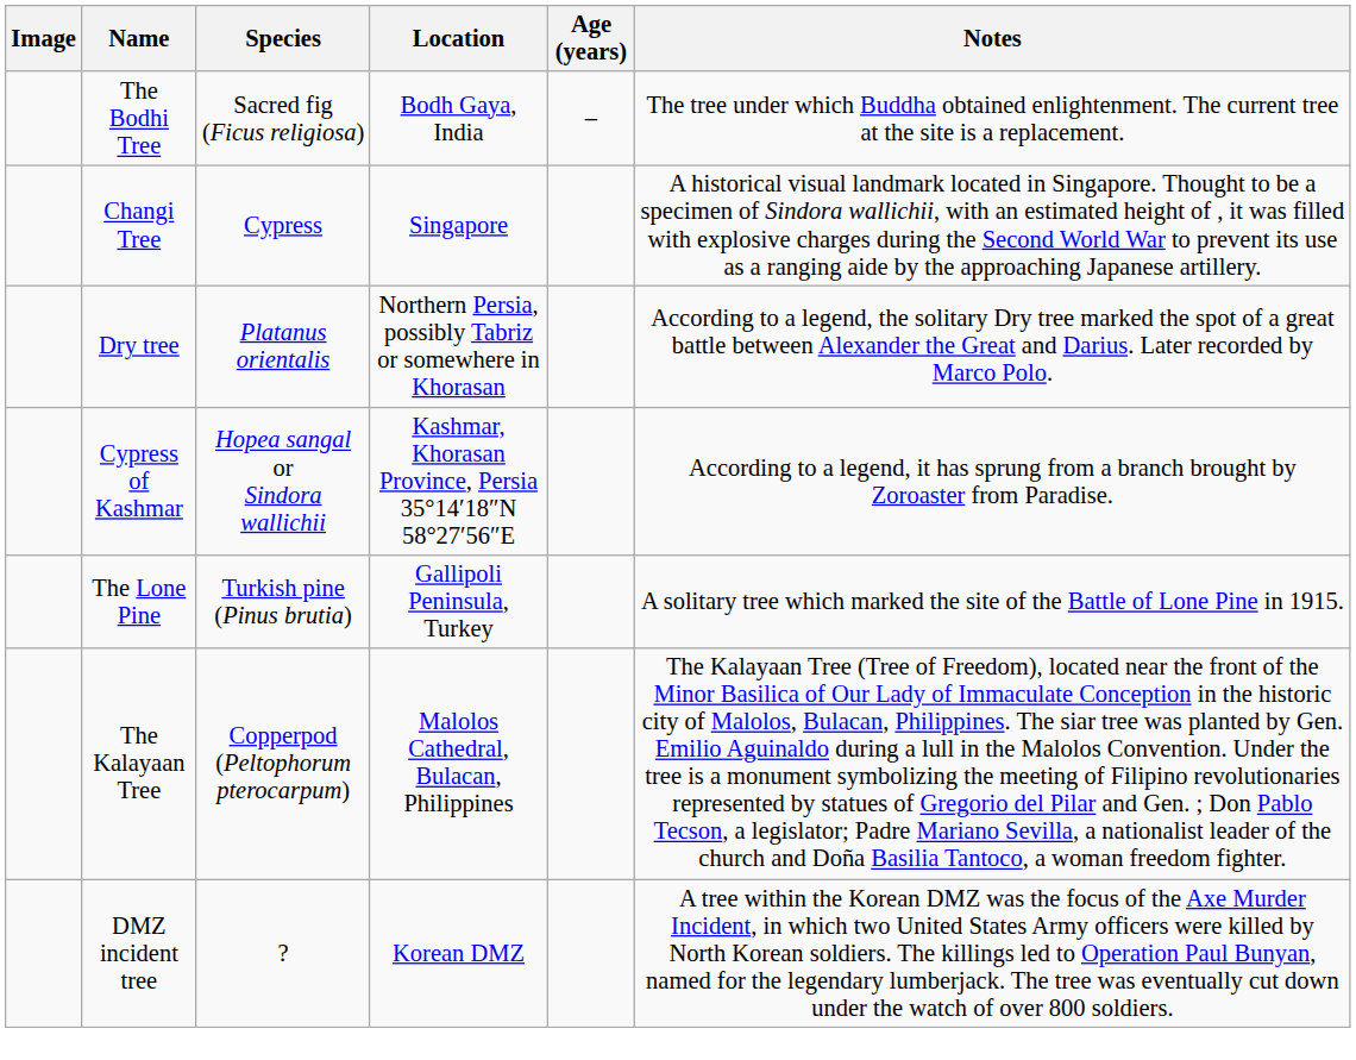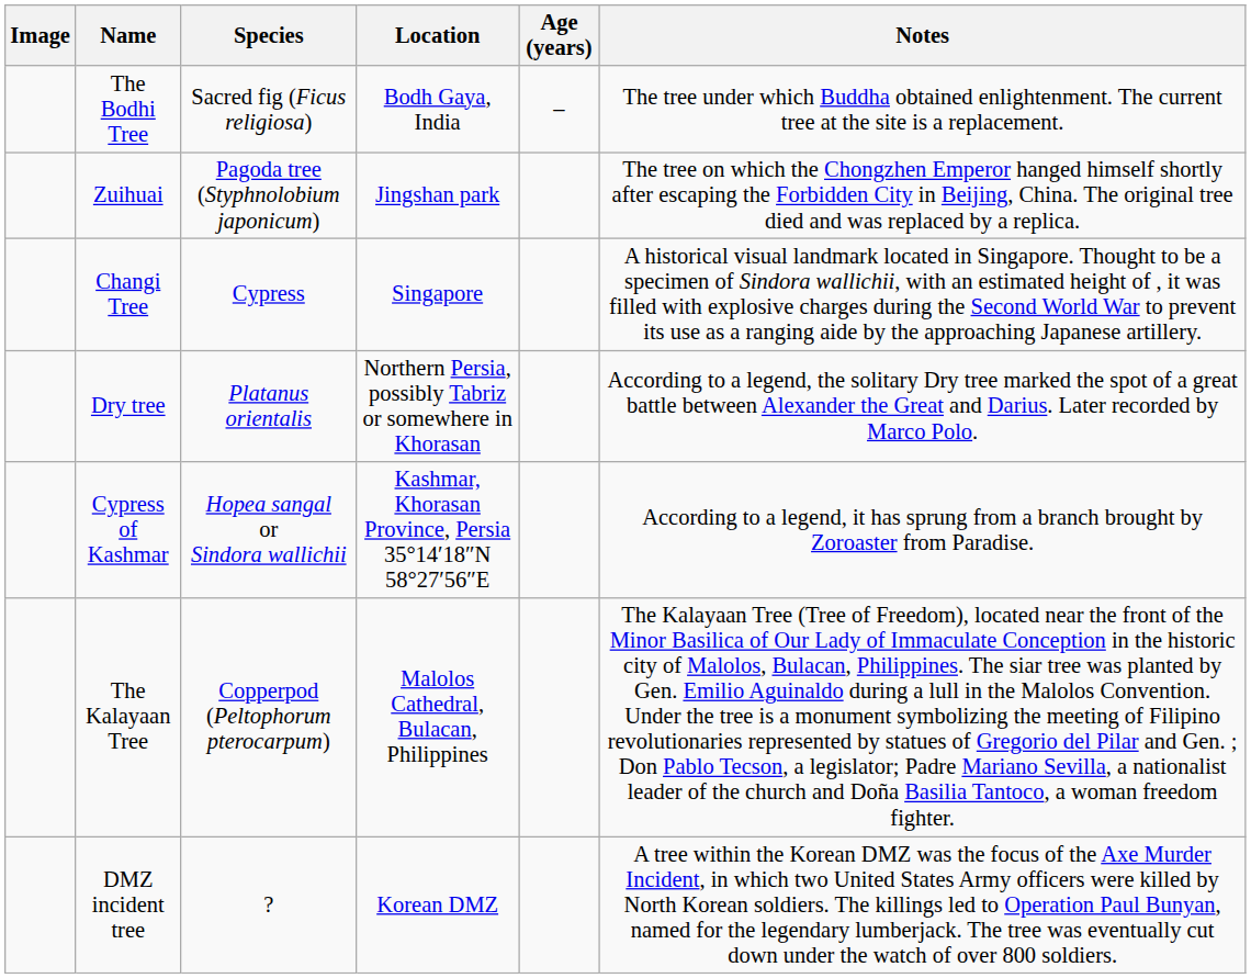+ row: Zuihuai | Pagoda tree (Styphnolobium japonicum) | Jingshan park | The tree on which the Chongzhen Emperor hanged himself shortly after escaping the Forbidden City in Beijing, China. The original tree died and was replaced by a replica.
- row: The Lone Pine | Turkish pine (Pinus brutia) | Gallipoli Peninsula, Turkey | A solitary tree which marked the site of the Battle of Lone Pine in 1915.
